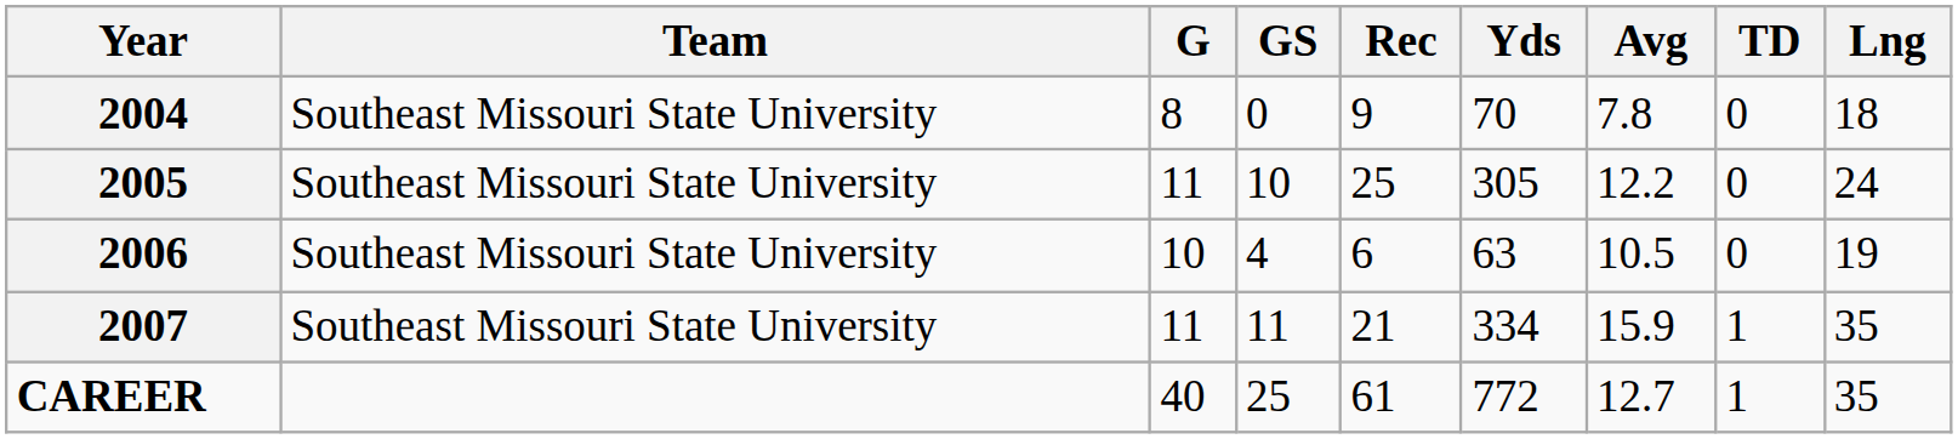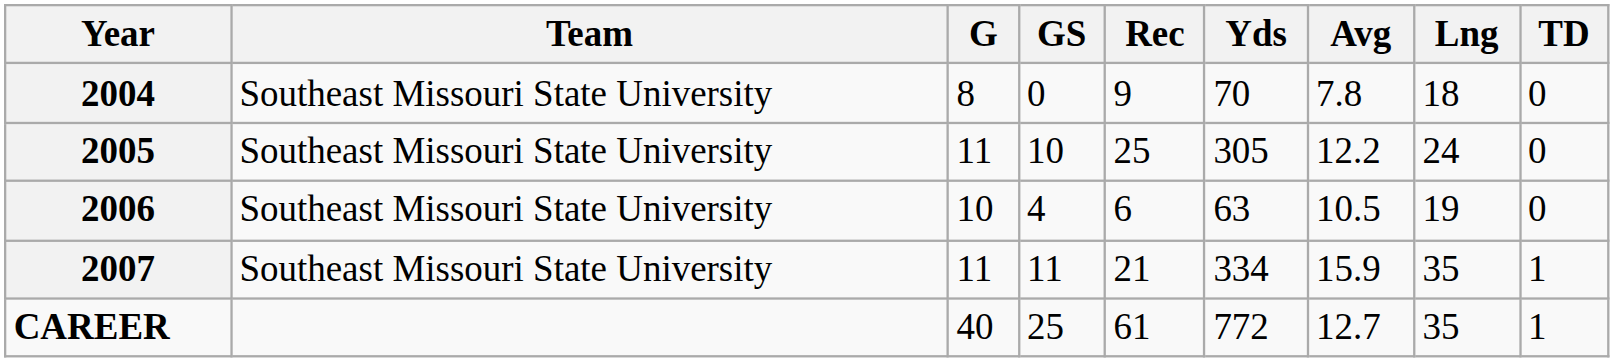columns swapped: Lng <-> TD
